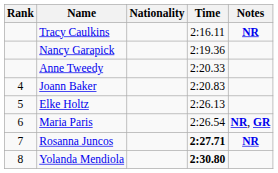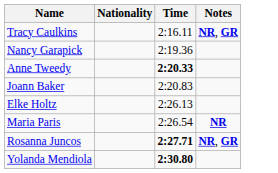- column: Rank | 4 | 5 | 6 | 7 | 8
Tracy Caulkins | Notes: NR -> NR, GR
Anne Tweedy | Time: normal -> bold
Maria Paris | Notes: NR, GR -> NR
Rosanna Juncos | Notes: NR -> NR, GR
